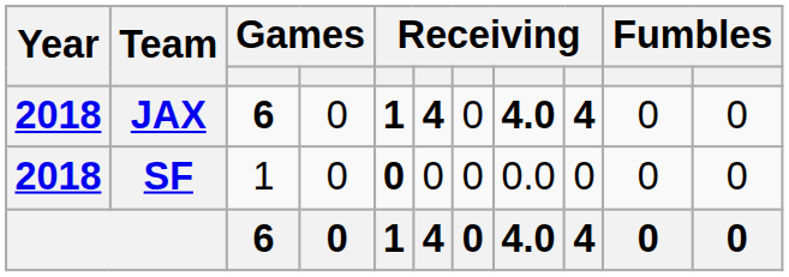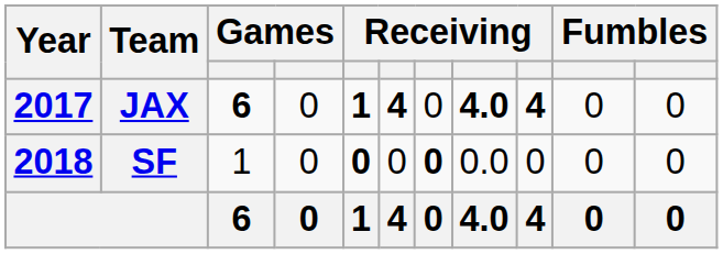JAX | Year: 2018 -> 2017
SF | column 7: normal -> bold
